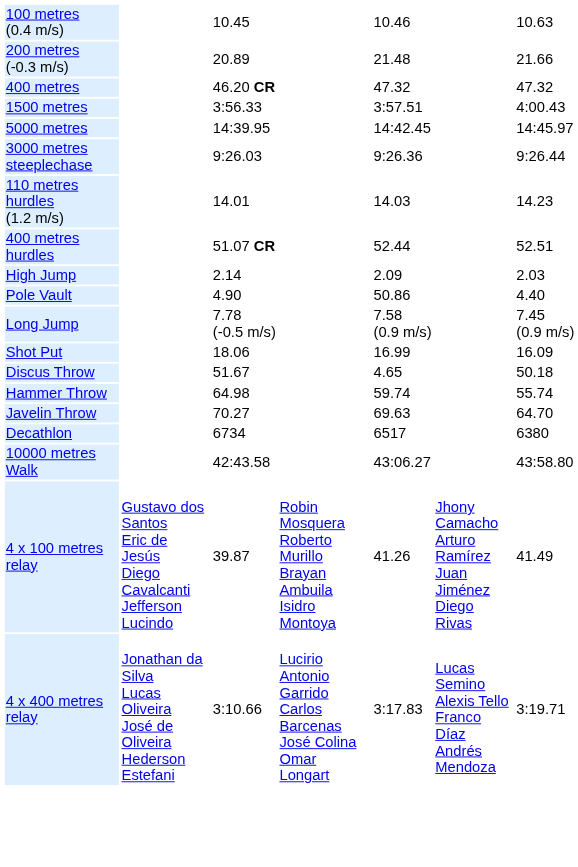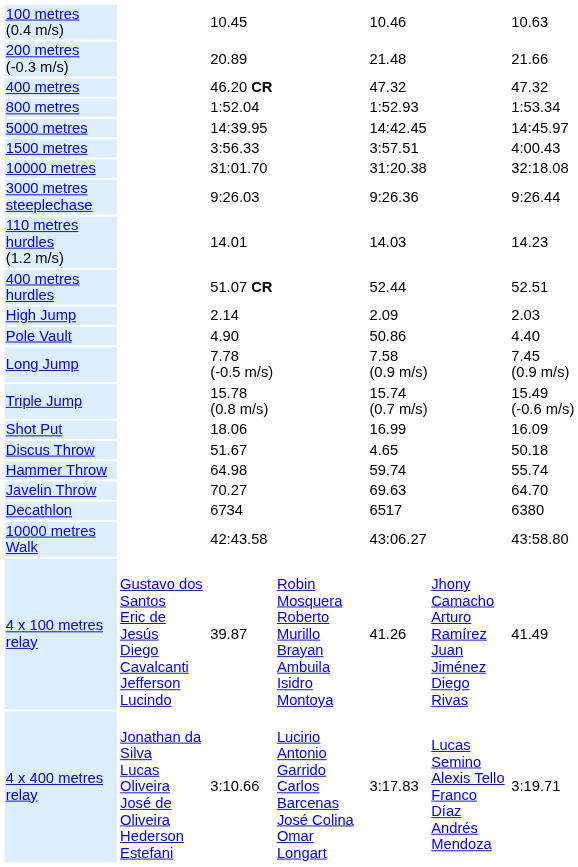+ row: 800 metres | 1:52.04 | 1:52.93 | 1:53.34
rows swapped: 1500 metres <-> 5000 metres
+ row: 10000 metres | 31:01.70 | 31:20.38 | 32:18.08
+ row: Triple Jump | 15.78 (0.8 m/s) | 15.74 (0.7 m/s) | 15.49 (-0.6 m/s)
